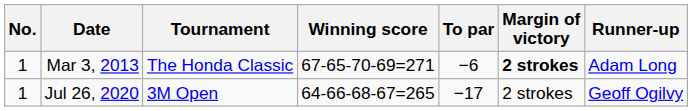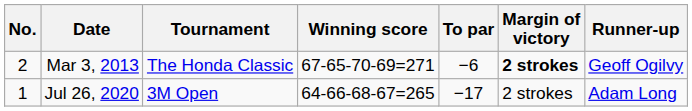Mar 3, 2013 | No.: 1 -> 2
Mar 3, 2013 | Runner-up: Adam Long -> Geoff Ogilvy
Jul 26, 2020 | Runner-up: Geoff Ogilvy -> Adam Long
